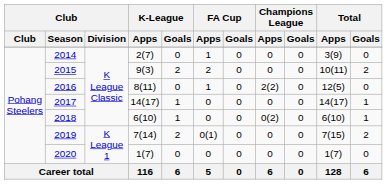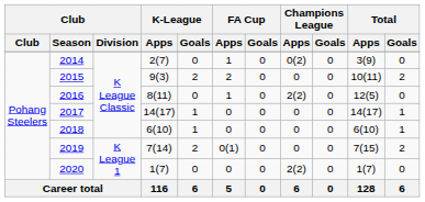2014 | Champions League / Apps: 0 -> 0(2)
2018 | Champions League / Apps: 0(2) -> 0
2020 | Champions League / Apps: 0 -> 2(2)
